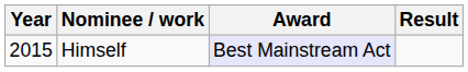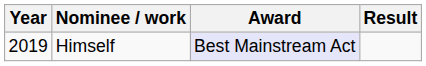Himself | Year: 2015 -> 2019
